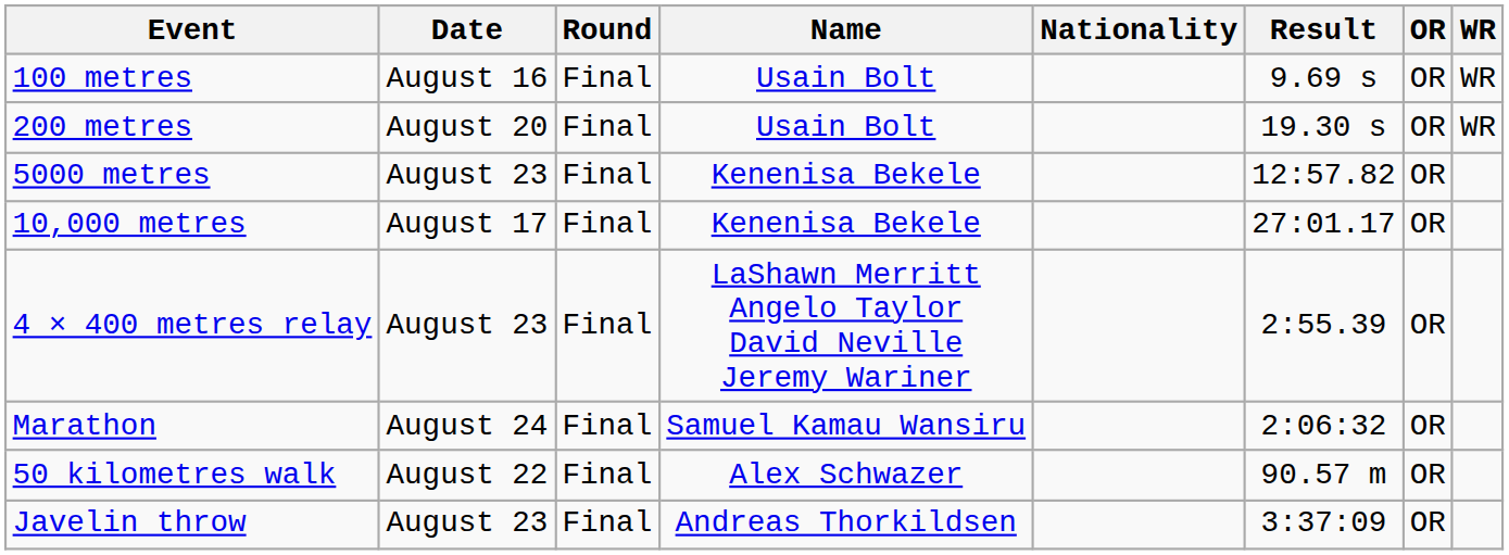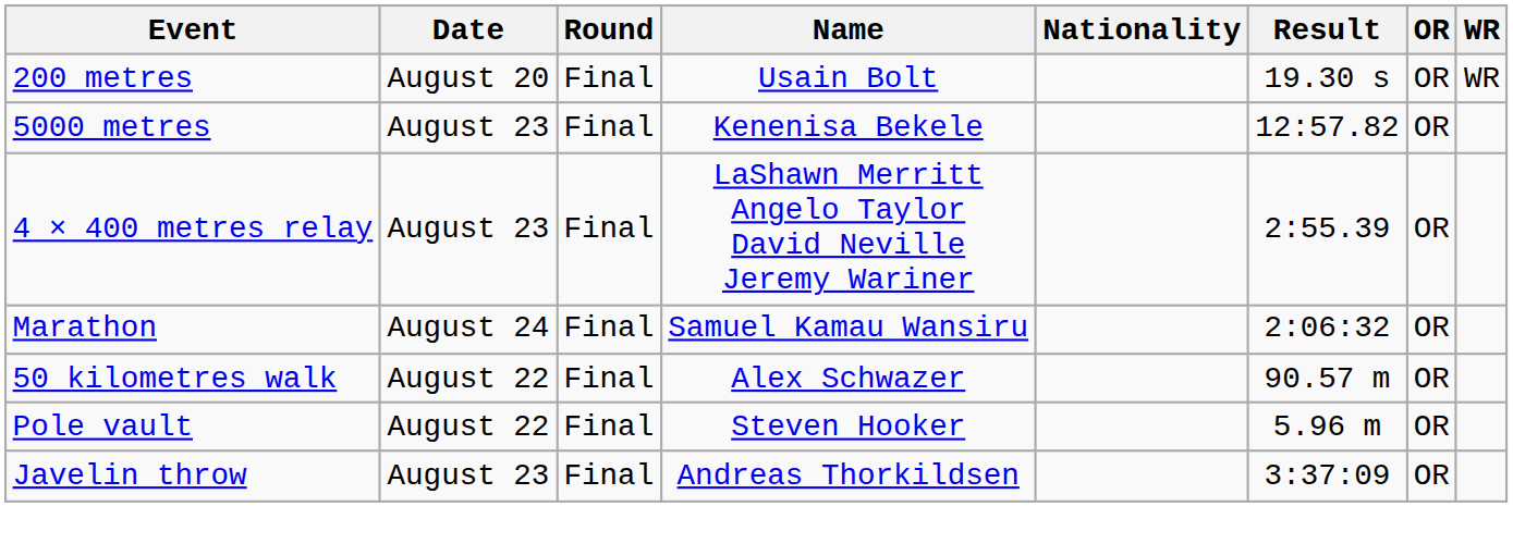- row: 100 metres | August 16 | Final | Usain Bolt | 9.69 s | OR | WR
- row: 10,000 metres | August 17 | Final | Kenenisa Bekele | 27:01.17 | OR
+ row: Pole vault | August 22 | Final | Steven Hooker | 5.96 m | OR
